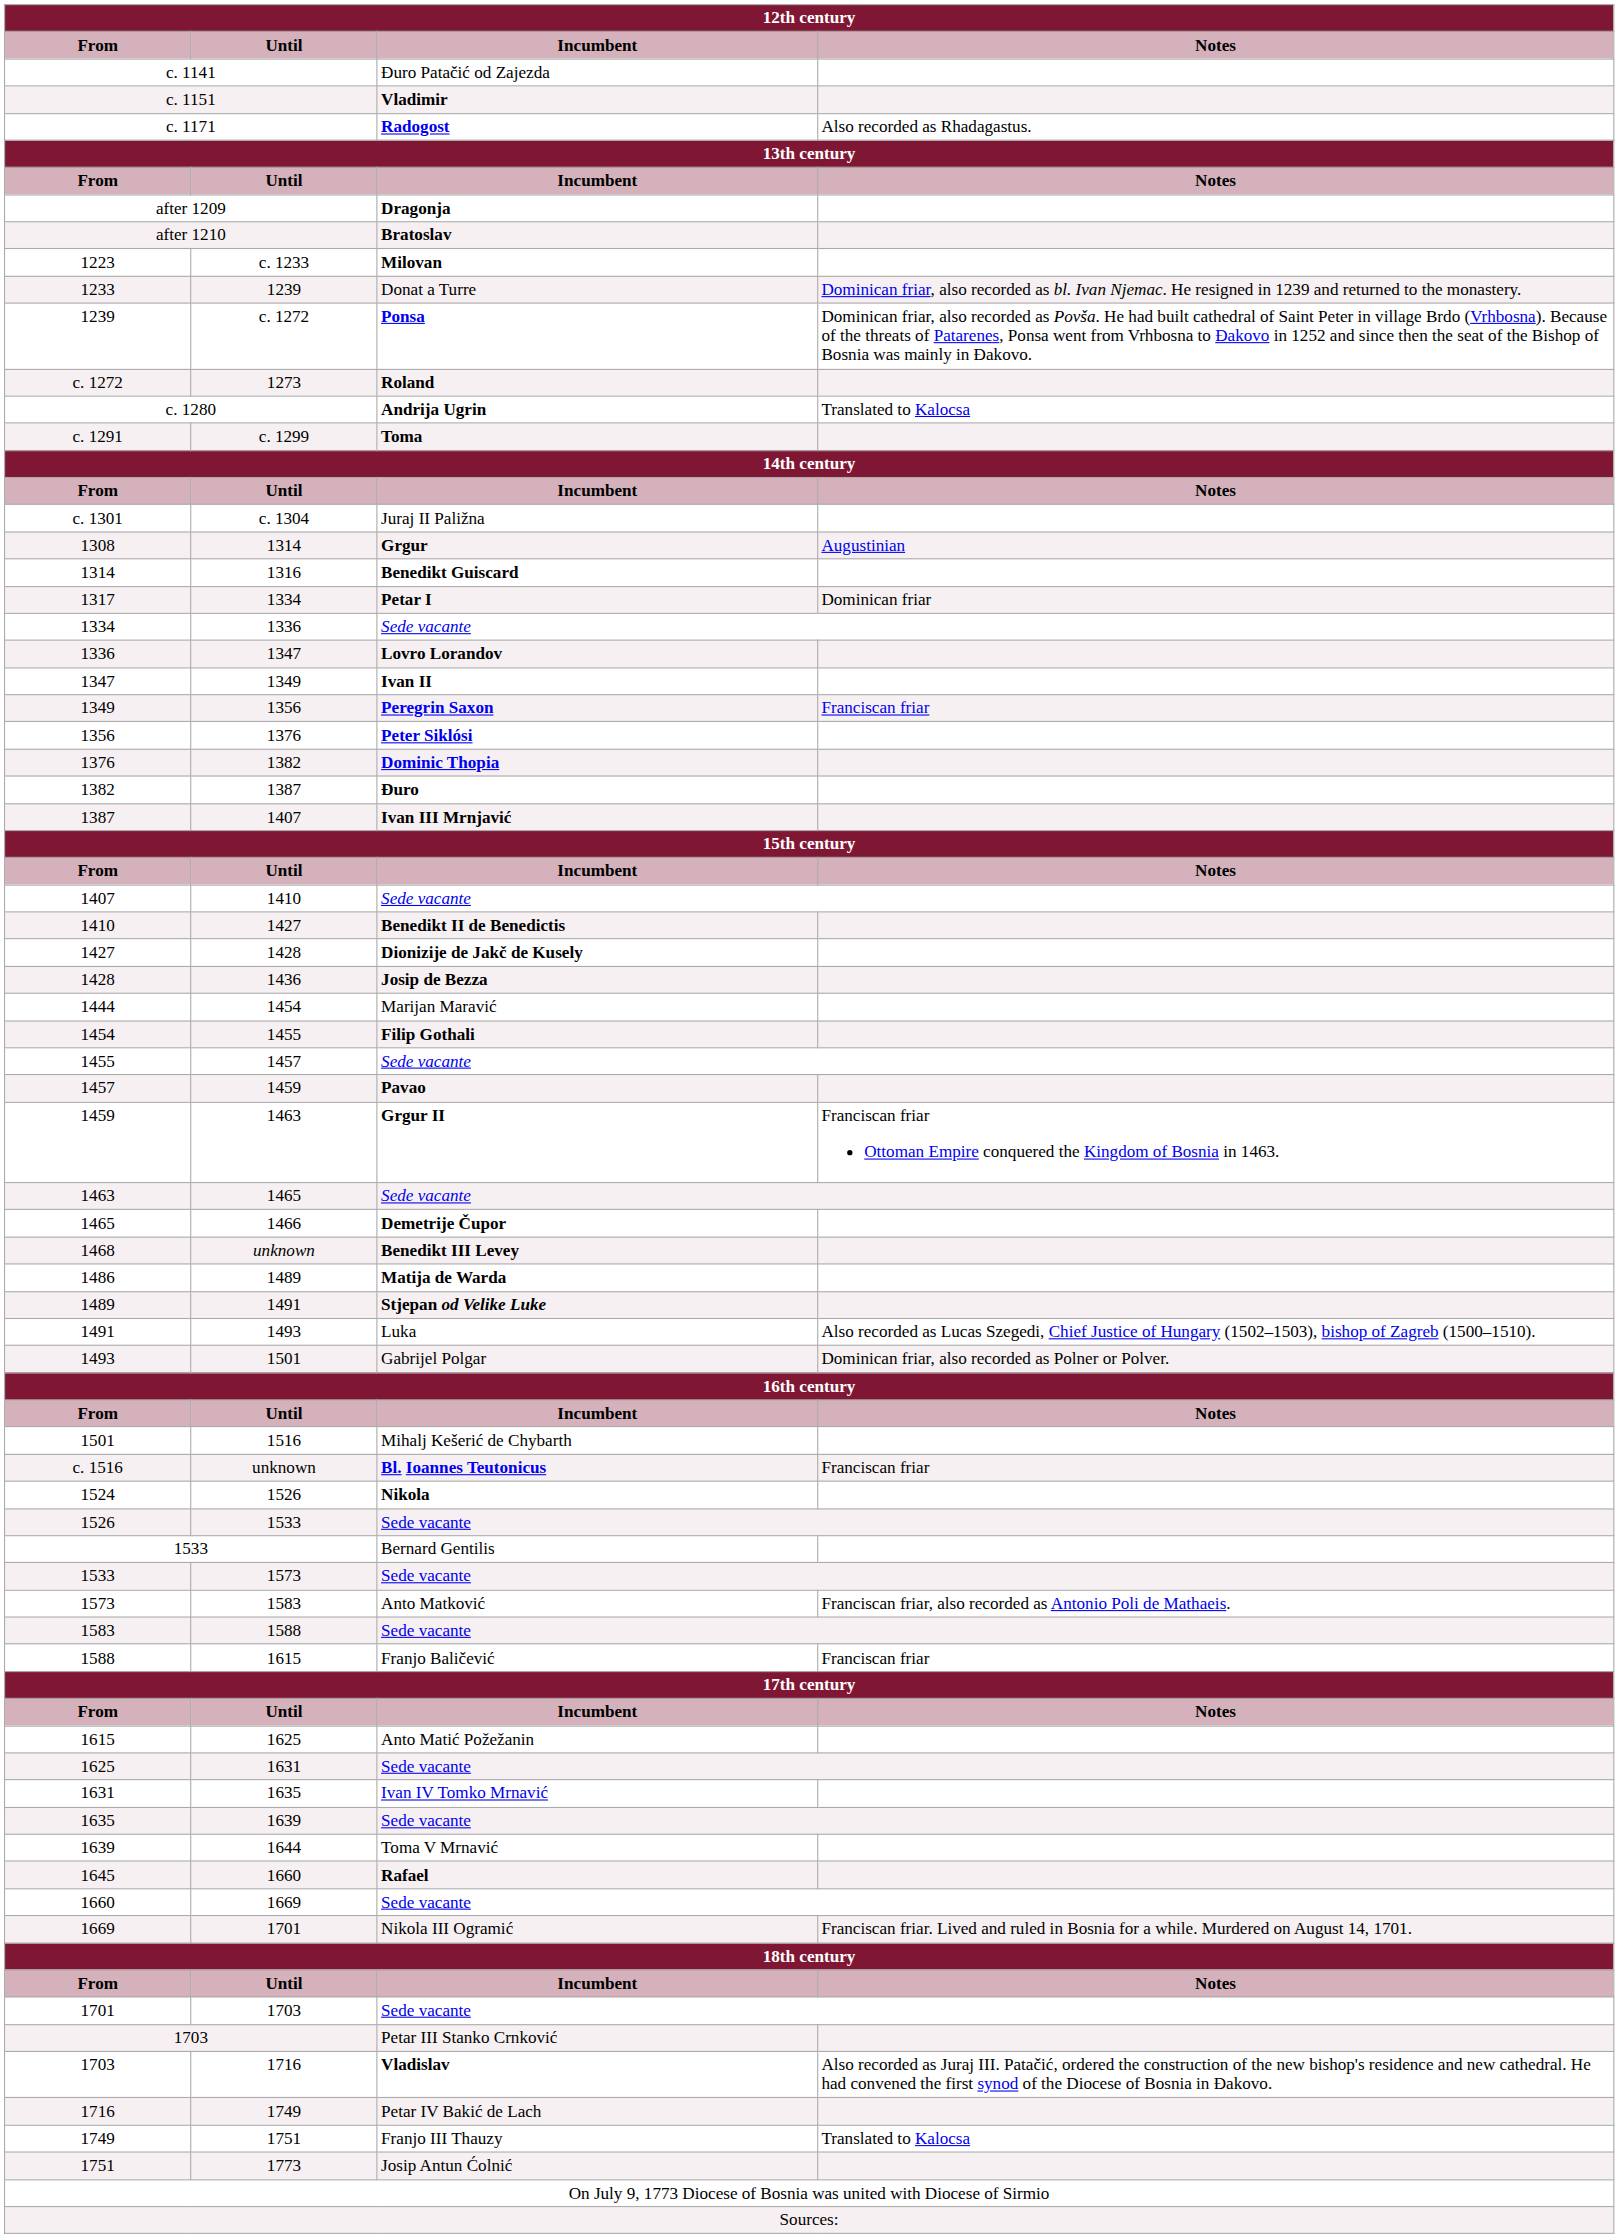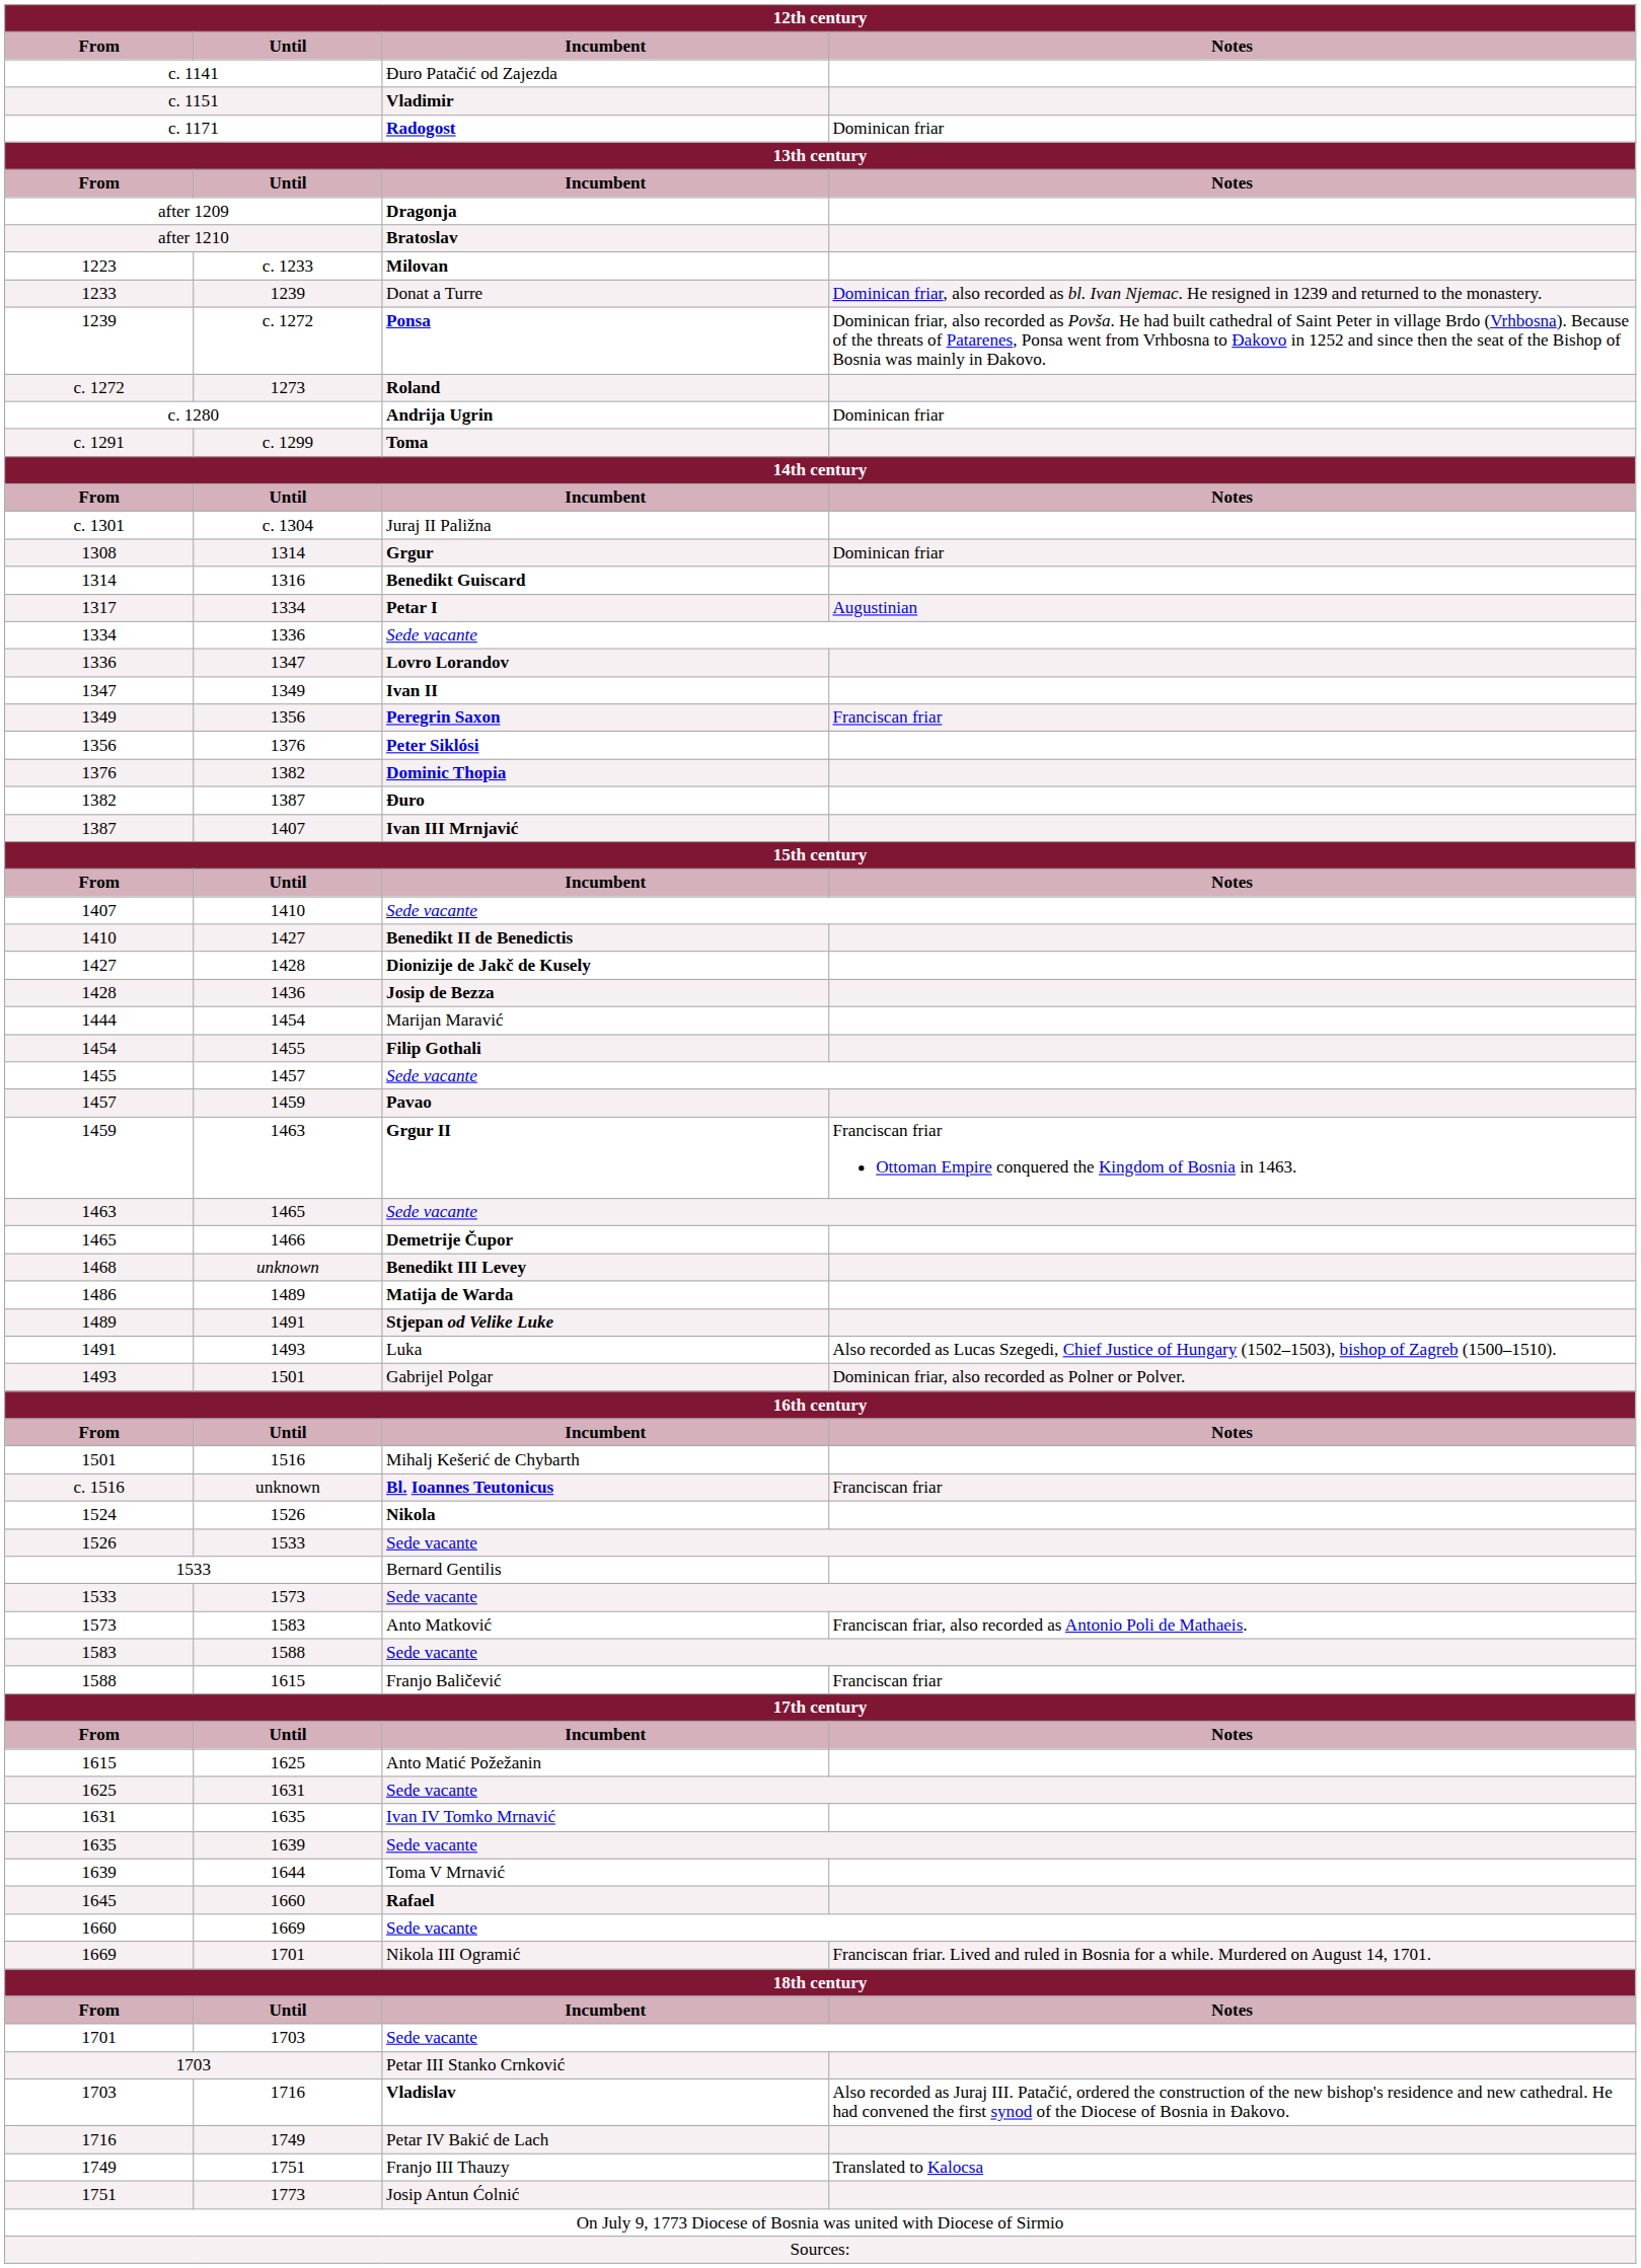c. 1171 | 12th century / Notes: Also recorded as Rhadagastus. -> Dominican friar
c. 1280 | 12th century / Notes: Translated to Kalocsa -> Dominican friar
1308 | 12th century / Notes: Augustinian -> Dominican friar
1317 | 12th century / Notes: Dominican friar -> Augustinian
